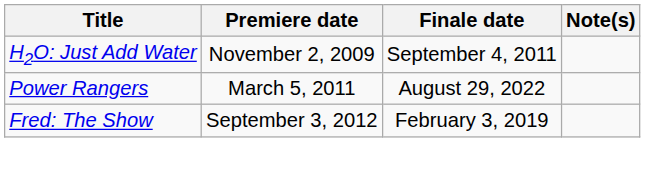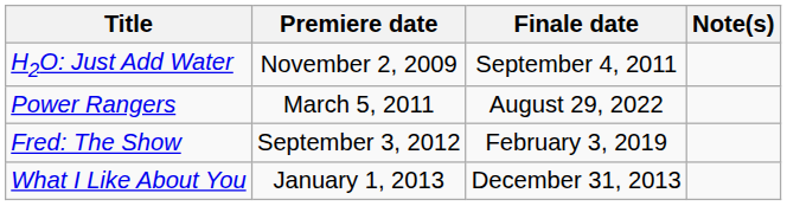+ row: What I Like About You | January 1, 2013 | December 31, 2013
